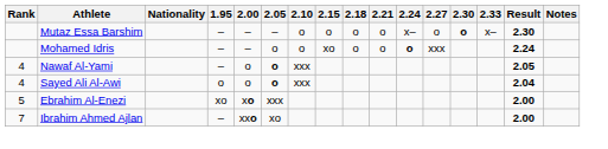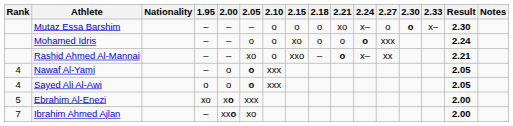Mutaz Essa Barshim | 2.21: o -> xo
+ row: Rashid Ahmed Al-Mannai | – | – | xo | o | xxo | – | o | x– | xx | 2.21
Sayed Ali Al-Awi | Result: 2.04 -> 2.05
